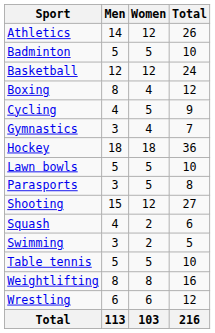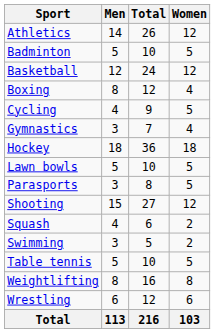columns swapped: Women <-> Total
